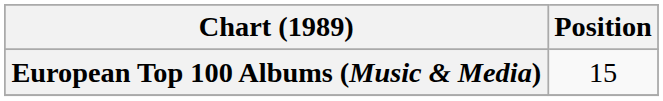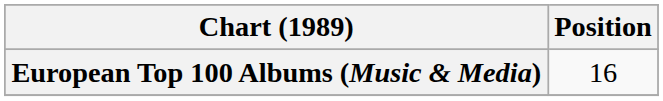European Top 100 Albums (Music & Media) | Position: 15 -> 16
